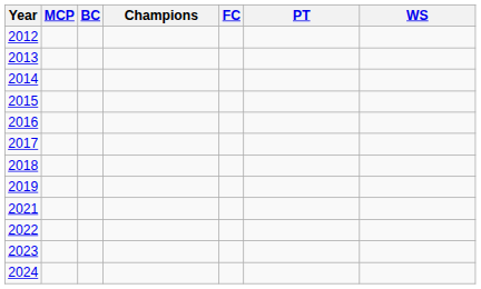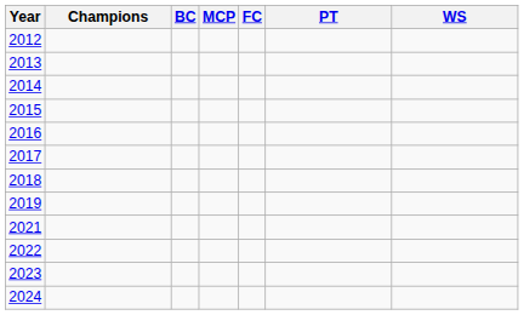columns swapped: Champions <-> MCP
